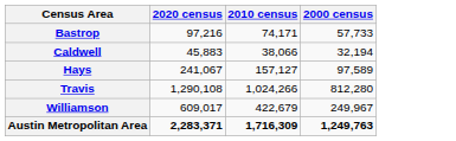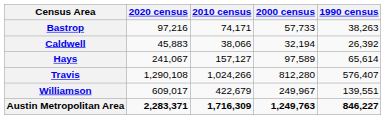+ column: 1990 census | 38,263 | 26,392 | 65,614 | 576,407 | 139,551 | 846,227
